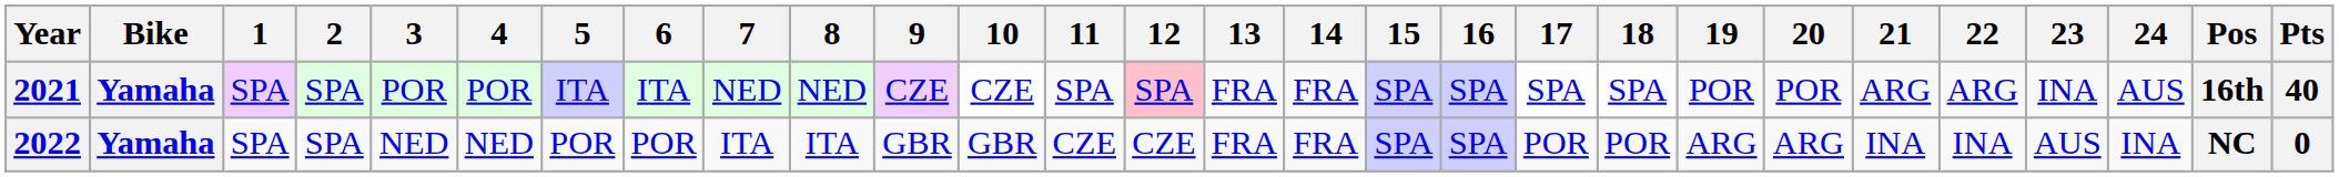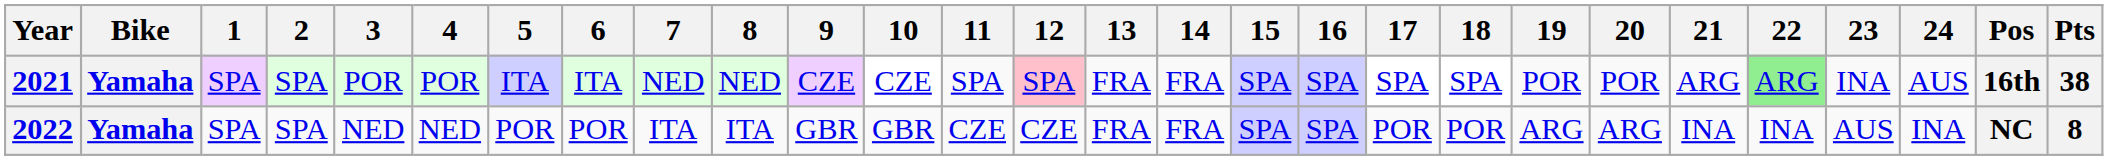2021 | 22: no background -> lightgreen background
2021 | Pts: 40 -> 38
2022 | Pts: 0 -> 8
